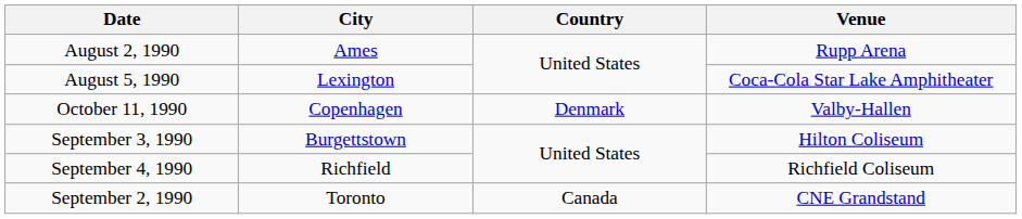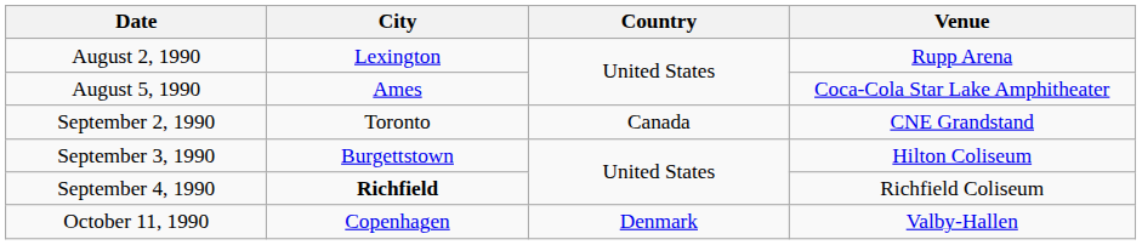August 2, 1990 | City: Ames -> Lexington
August 5, 1990 | City: Lexington -> Ames
rows swapped: September 2, 1990 <-> October 11, 1990
September 4, 1990 | City: normal -> bold
